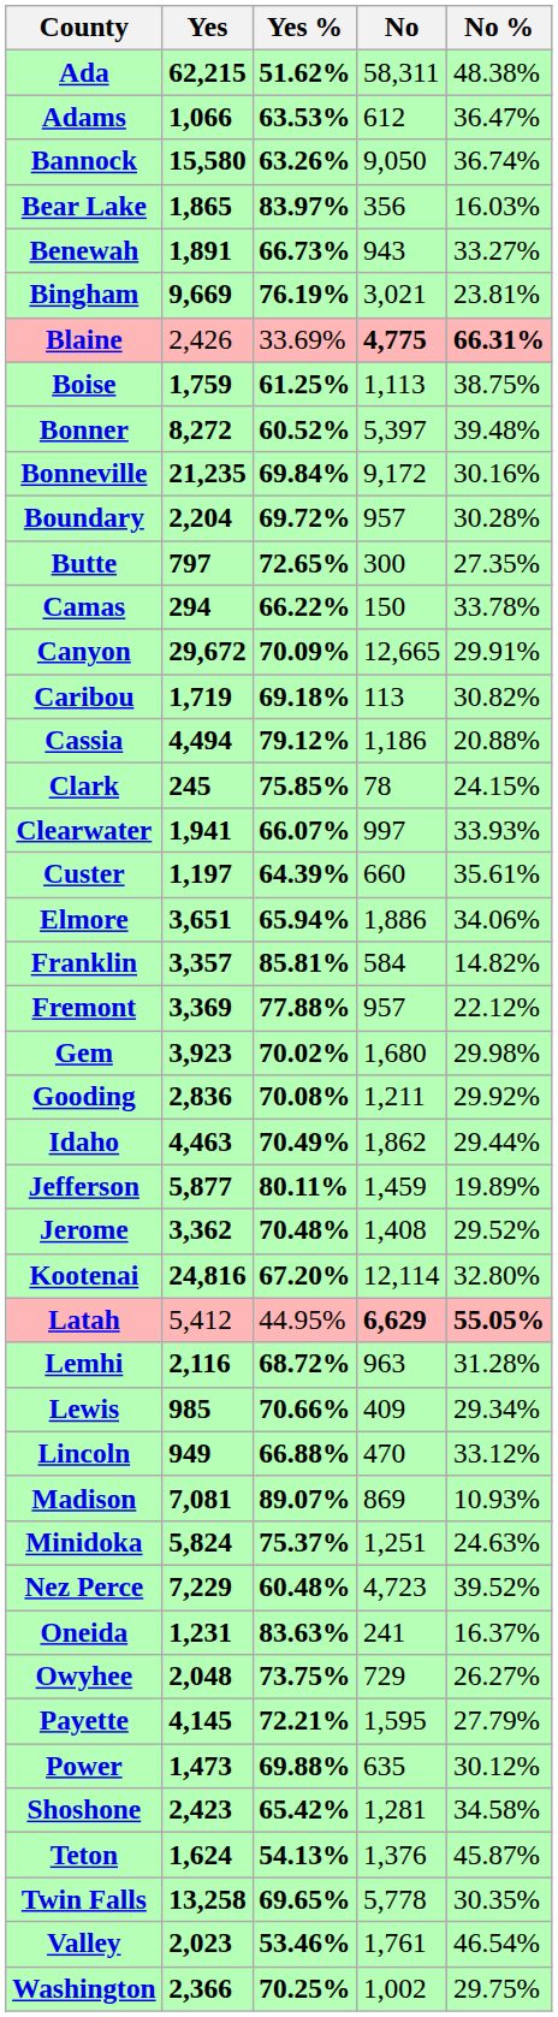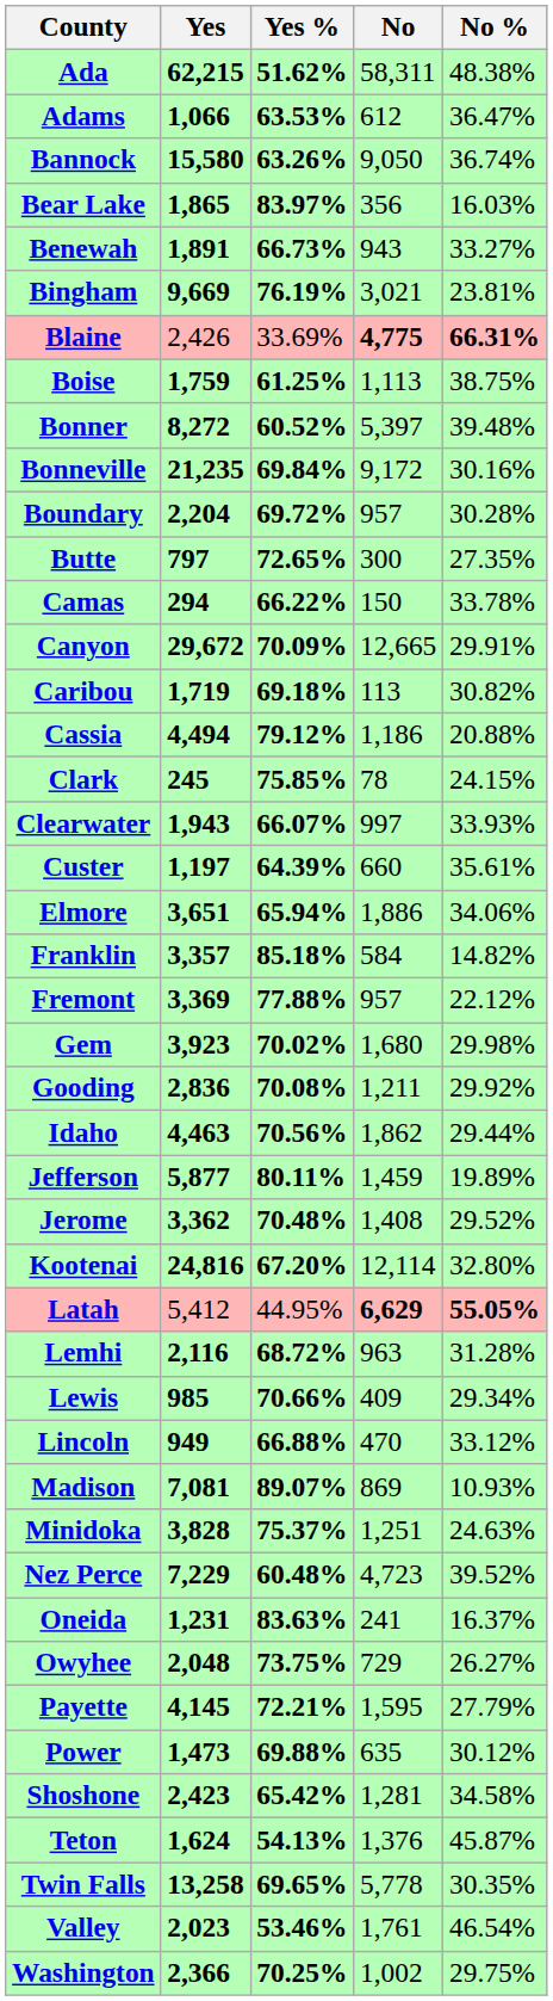Clearwater | Yes: 1,941 -> 1,943
Franklin | Yes %: 85.81% -> 85.18%
Idaho | Yes %: 70.49% -> 70.56%
Minidoka | Yes: 5,824 -> 3,828
